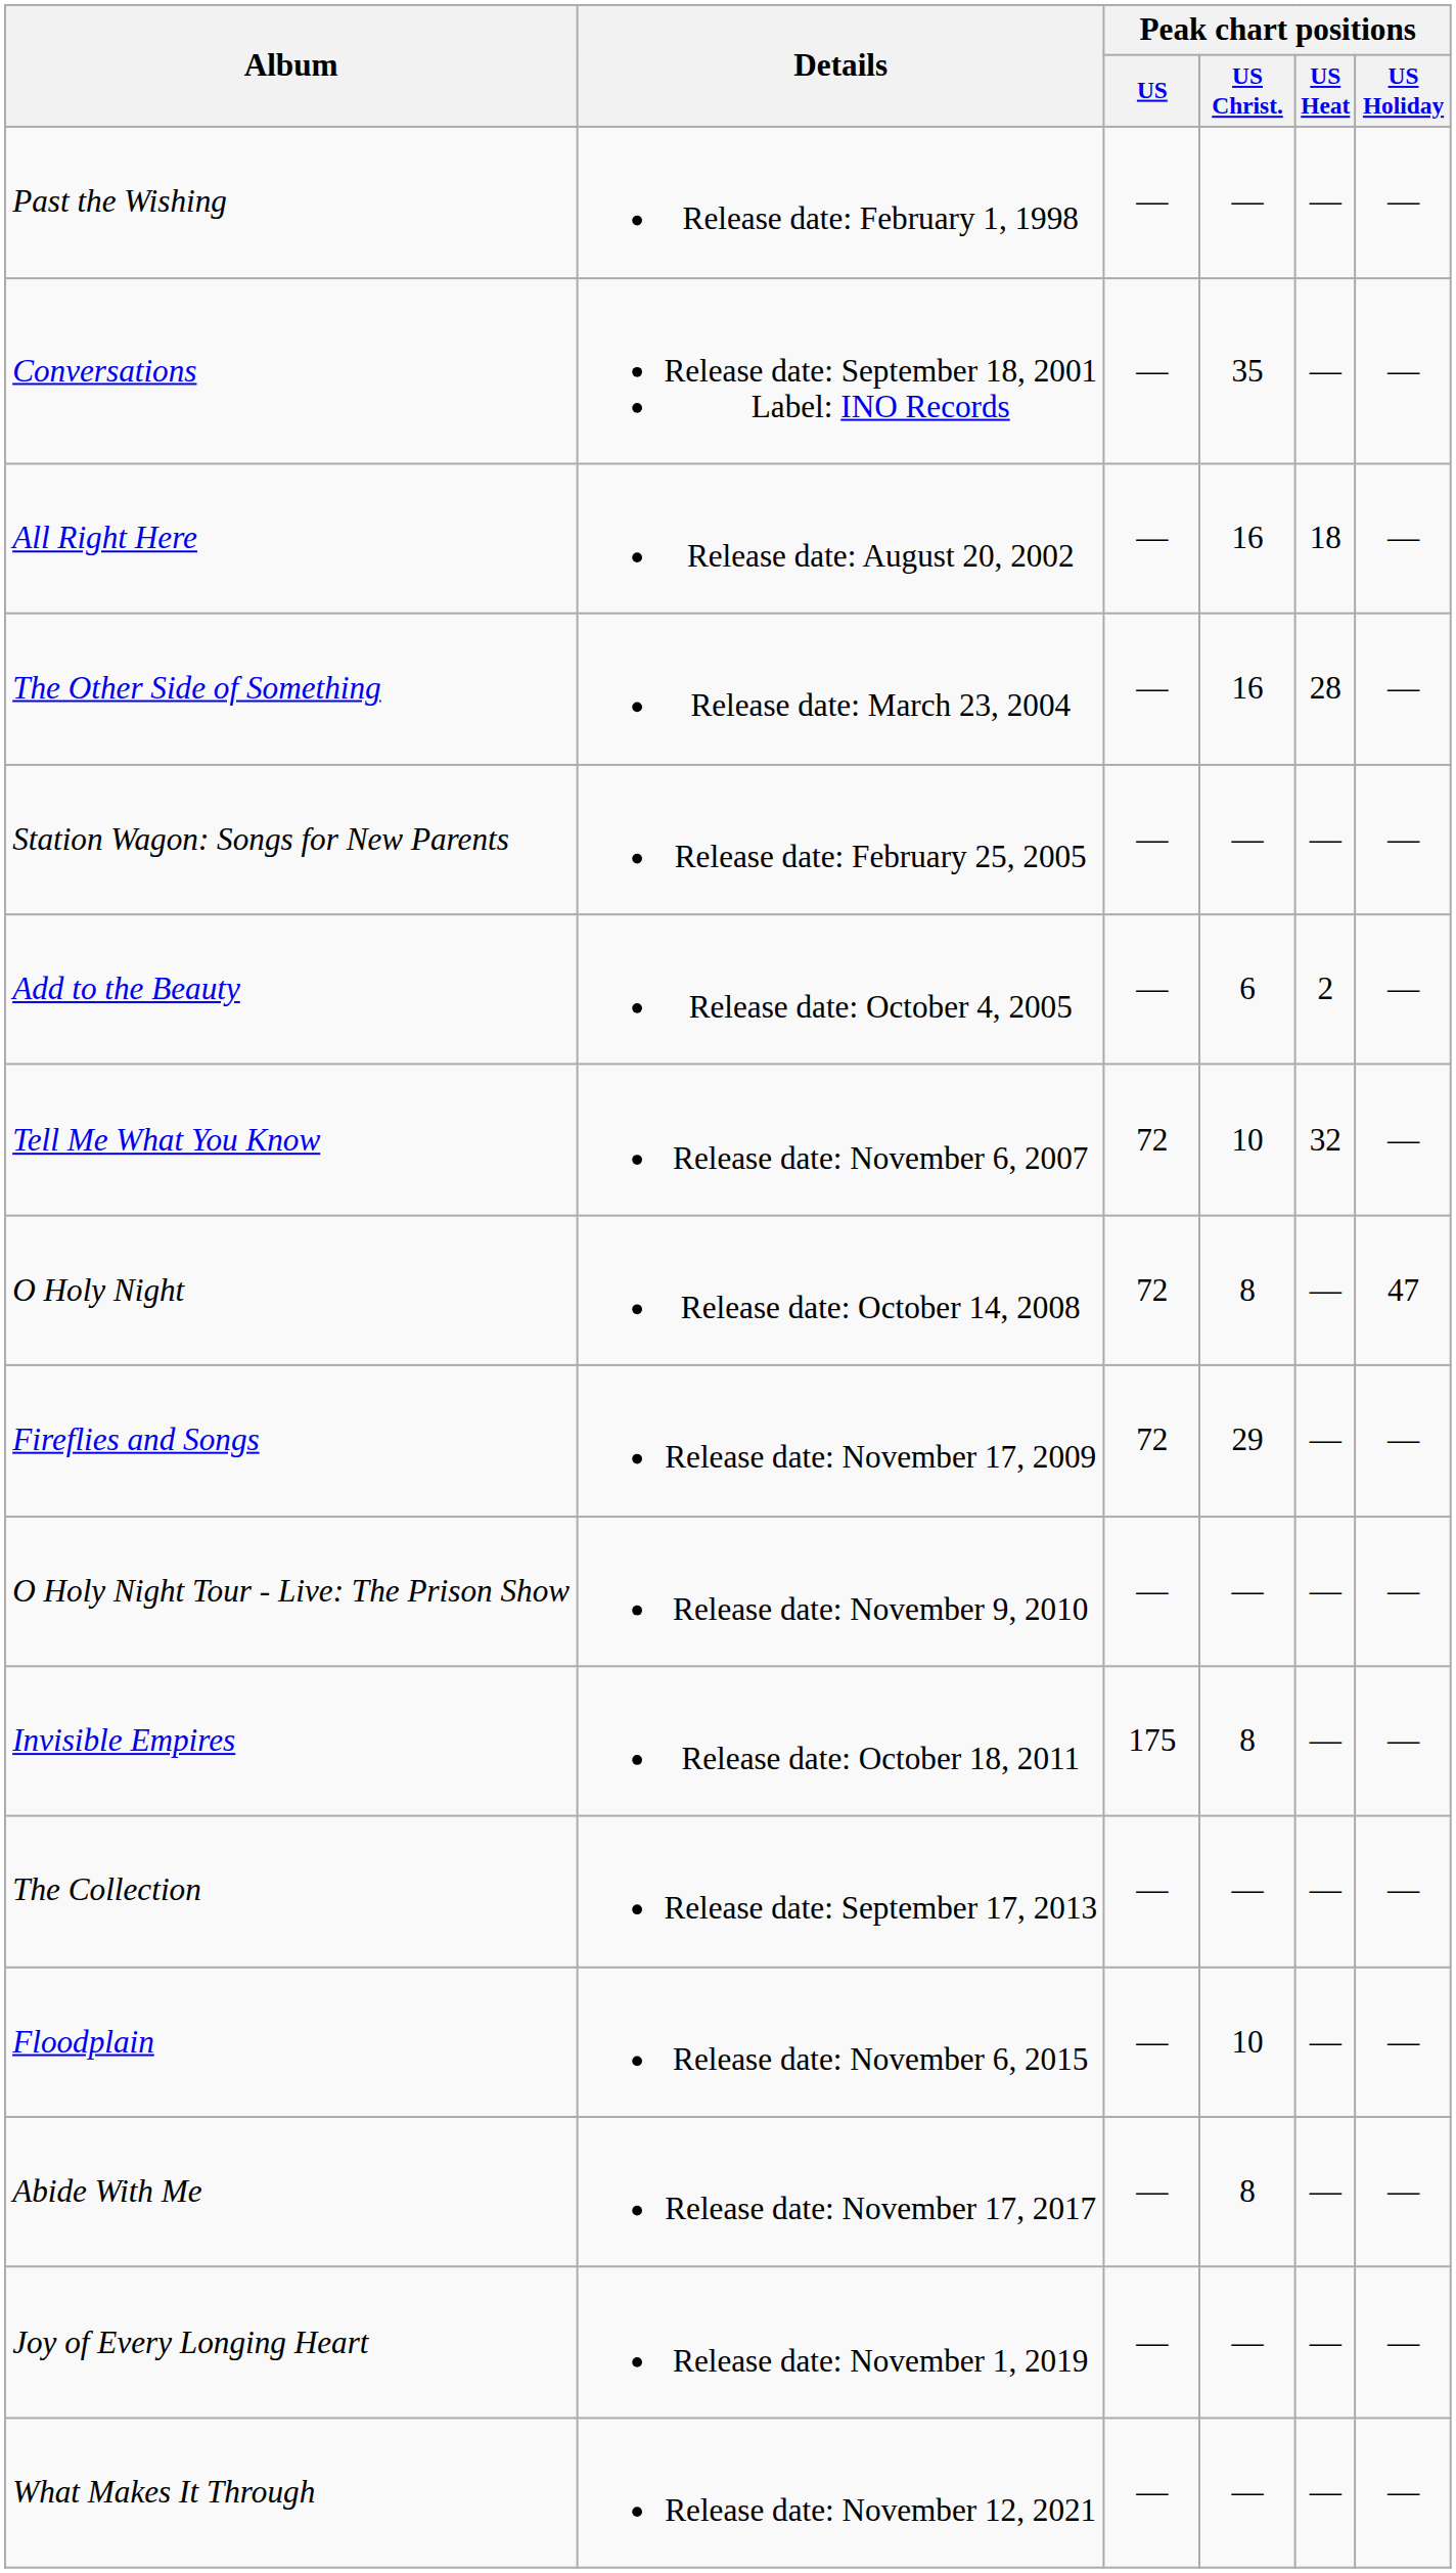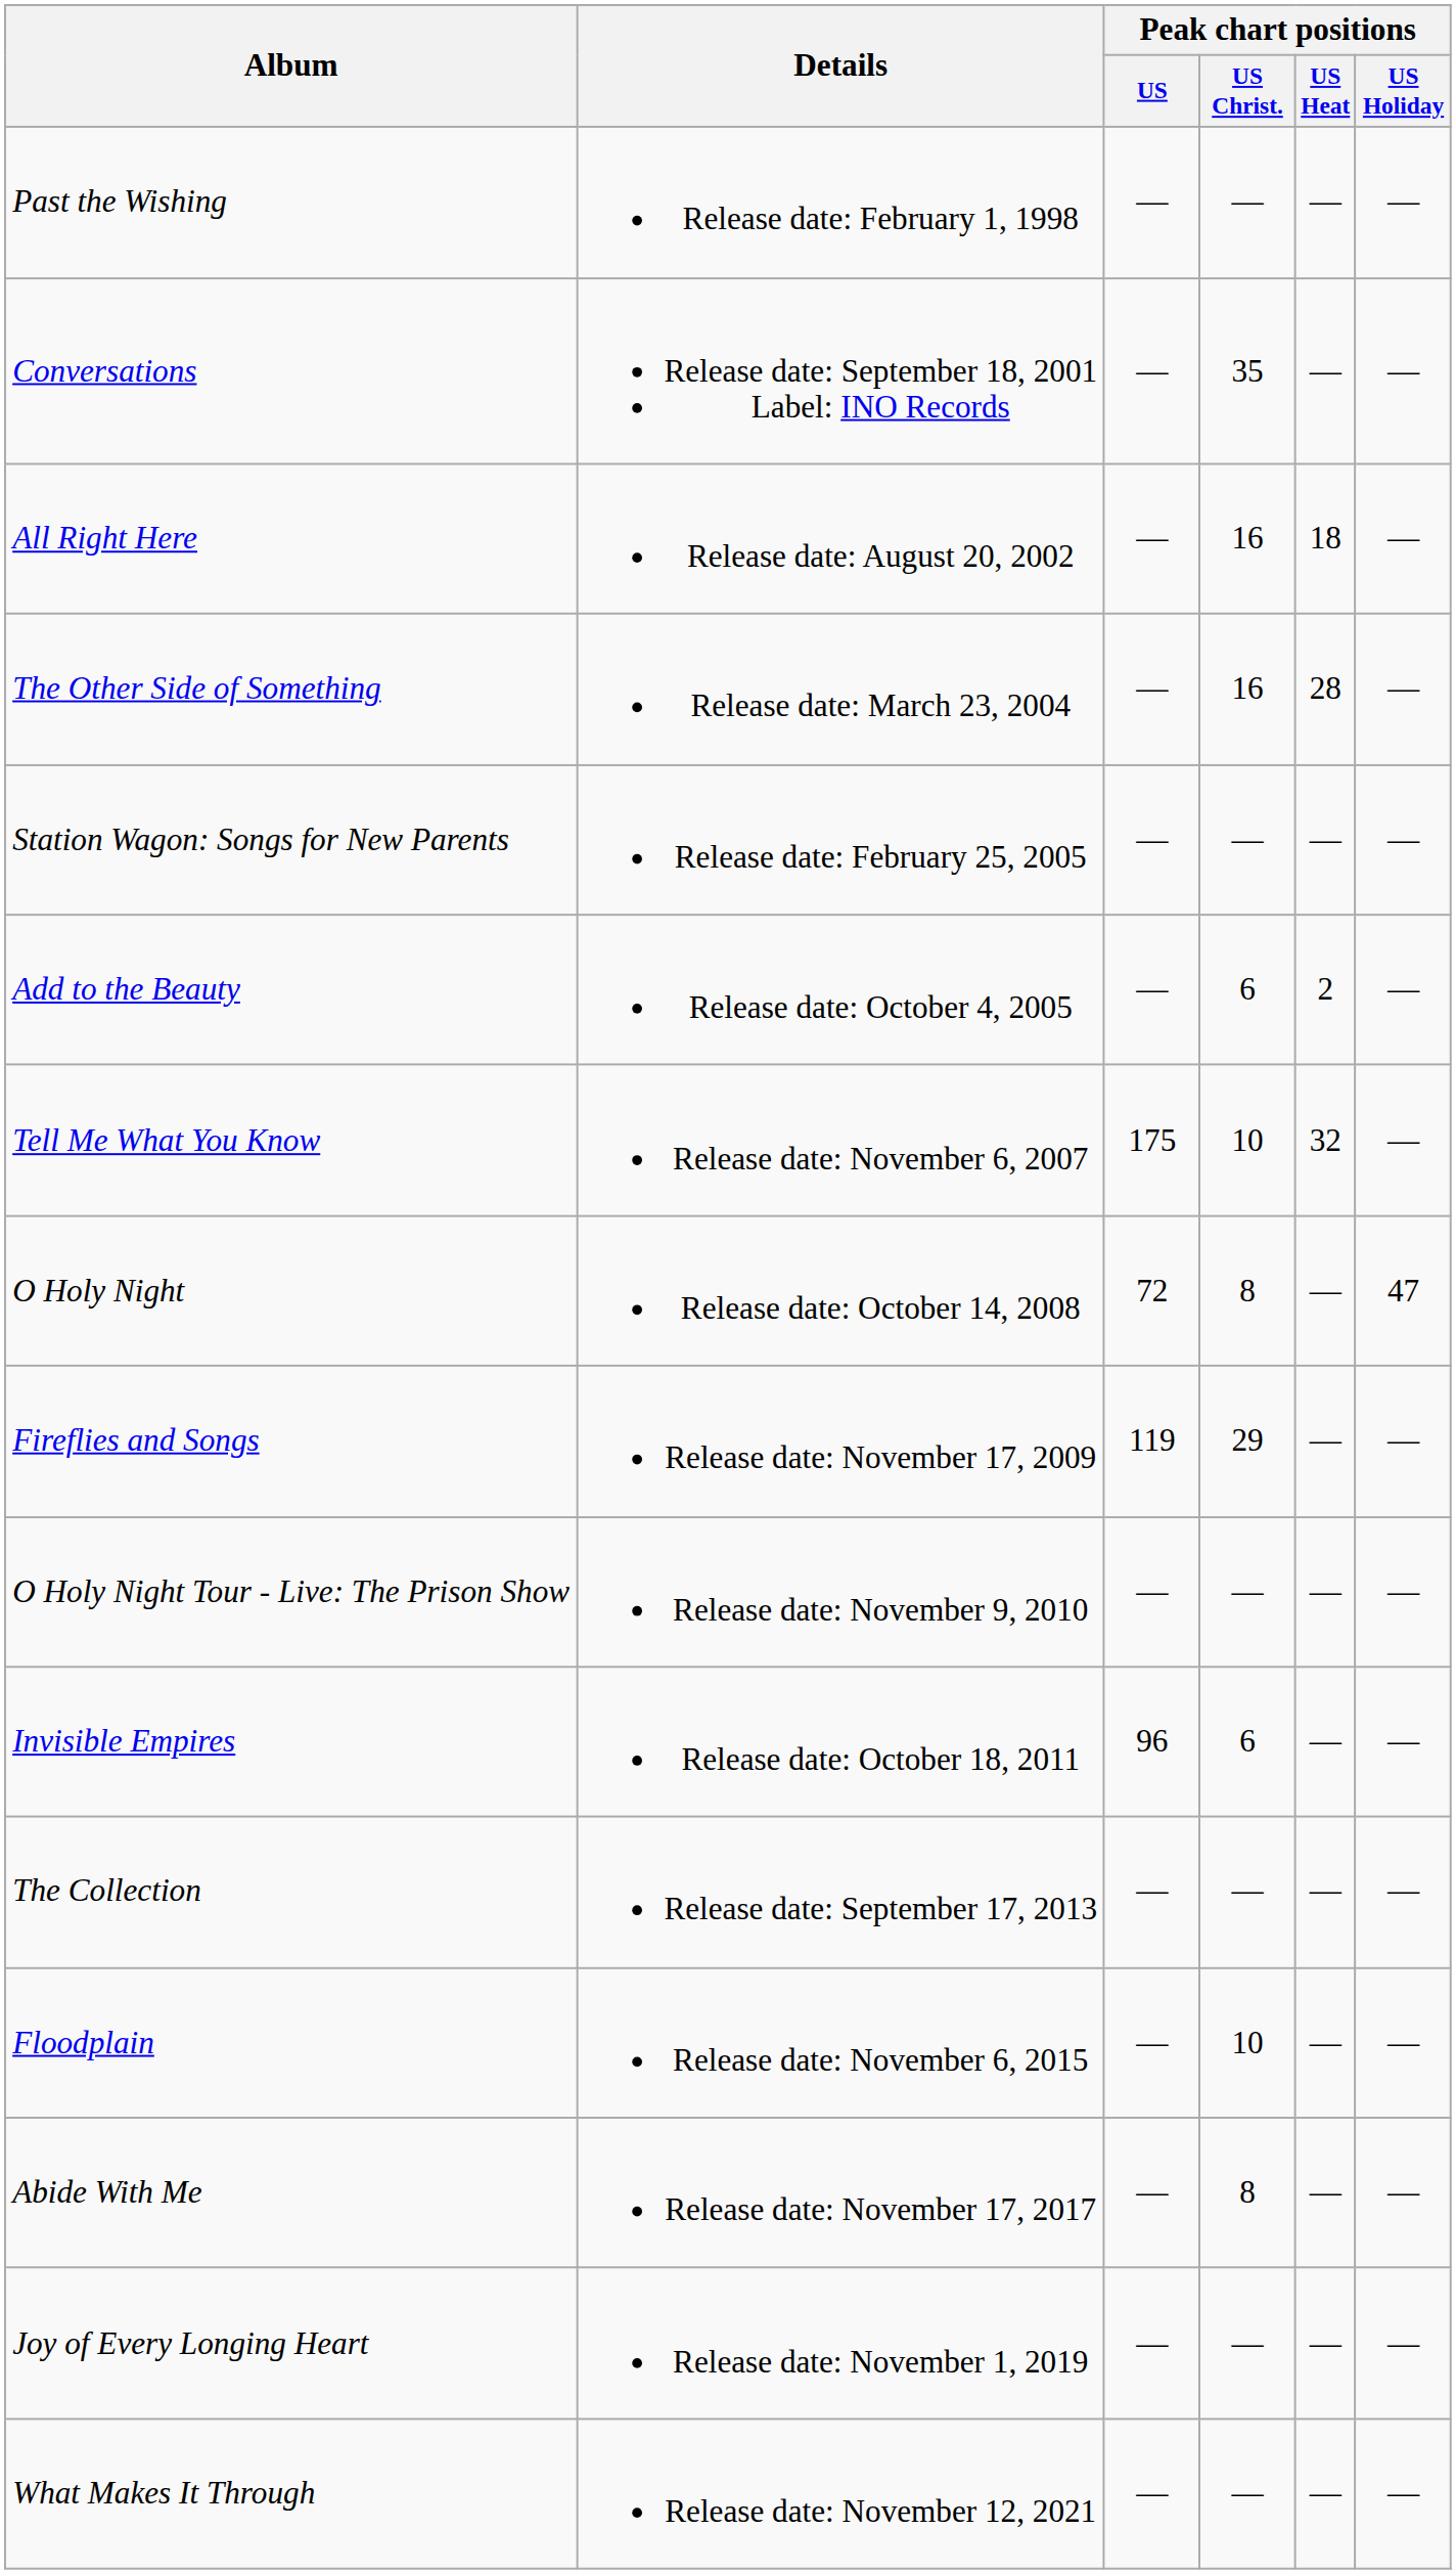Tell Me What You Know | Peak chart positions / US: 72 -> 175
Fireflies and Songs | Peak chart positions / US: 72 -> 119
Invisible Empires | Peak chart positions / US: 175 -> 96
Invisible Empires | Peak chart positions / US Christ.: 8 -> 6
